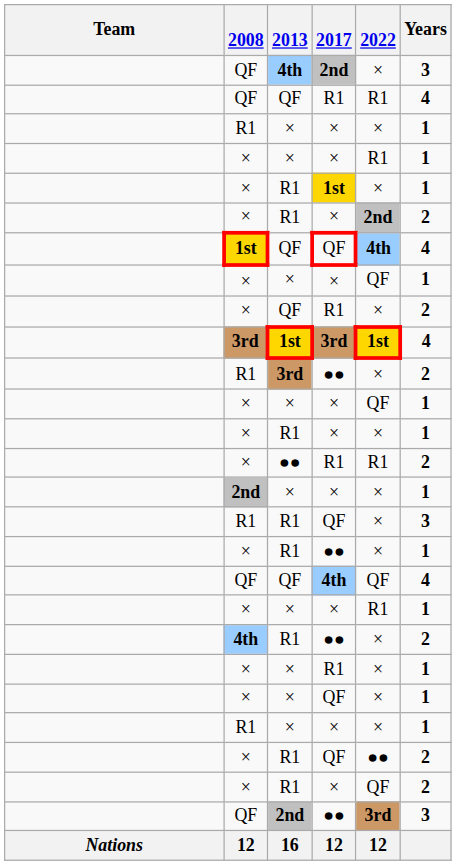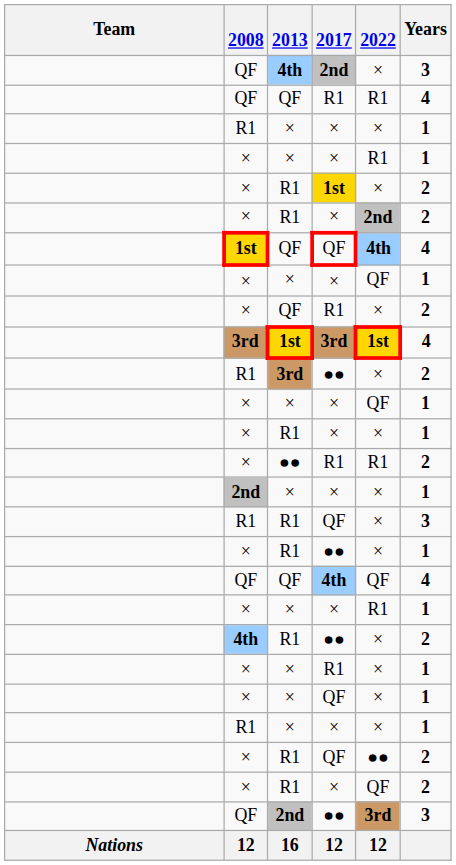R1 / 1st | Years: 1 -> 2
